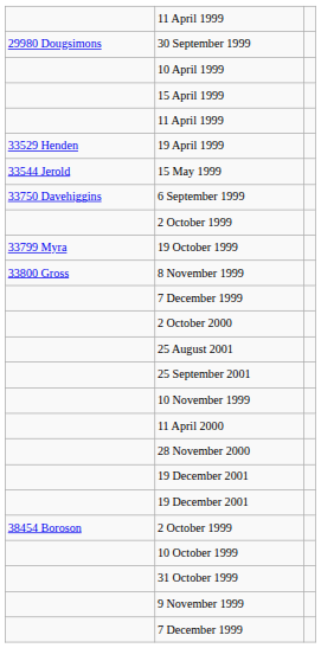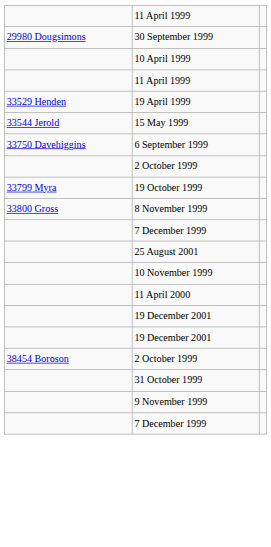- row: 15 April 1999
- row: 2 October 2000
- row: 25 September 2001
- row: 28 November 2000
- row: 10 October 1999
